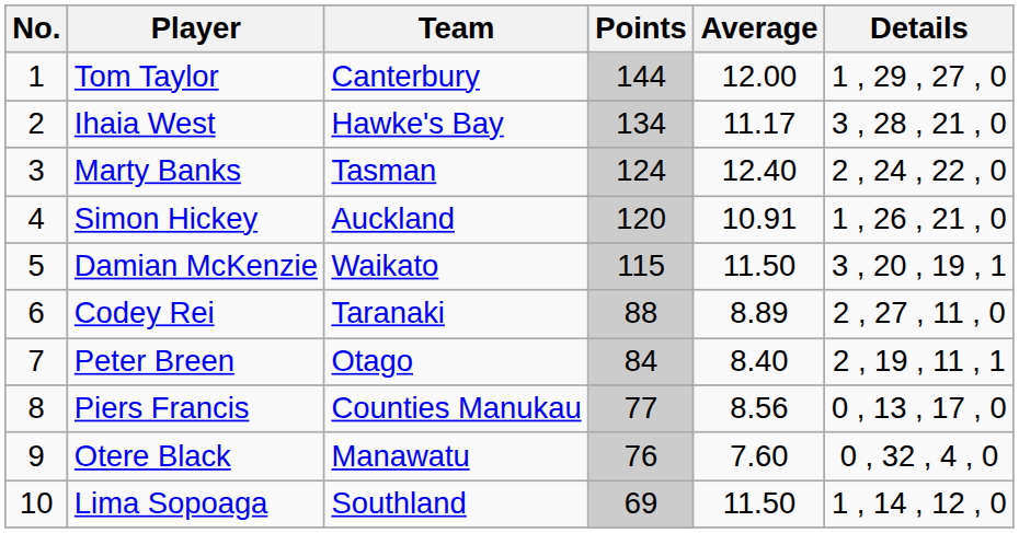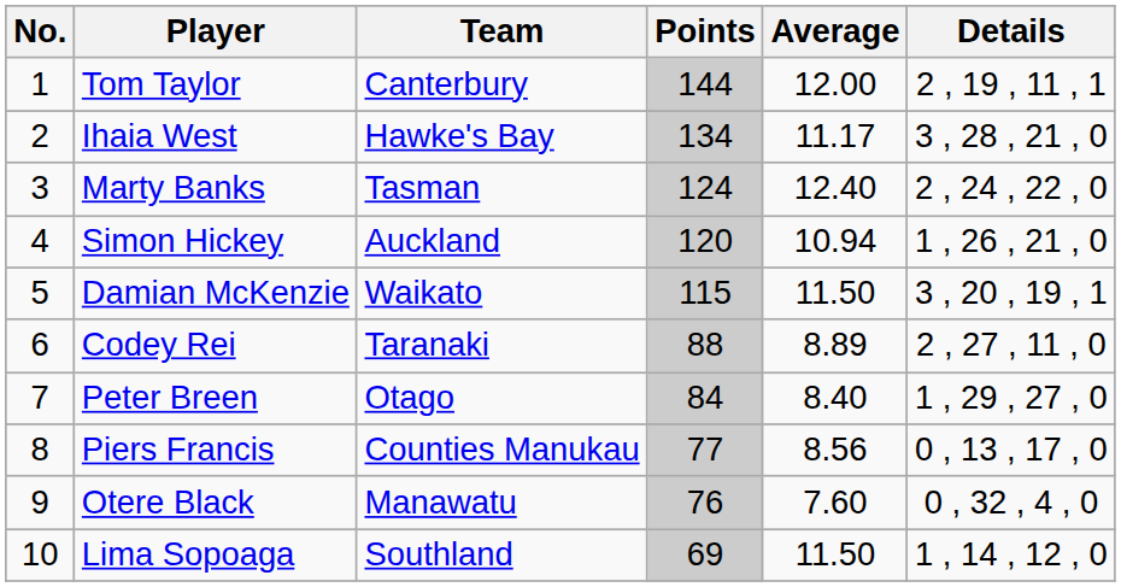Tom Taylor | Details: 1 , 29 , 27 , 0 -> 2 , 19 , 11 , 1
Simon Hickey | Average: 10.91 -> 10.94
Peter Breen | Details: 2 , 19 , 11 , 1 -> 1 , 29 , 27 , 0
